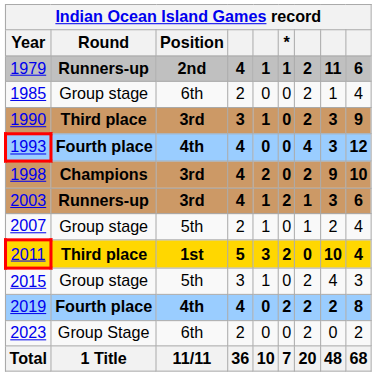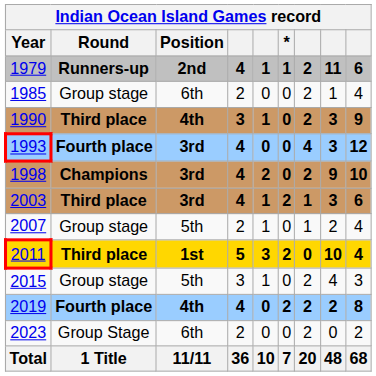1990 | Position: 3rd -> 4th
1993 | Position: 4th -> 3rd
2003 | Round: Runners-up -> Third place
